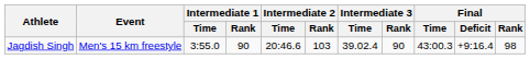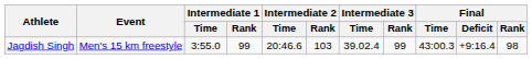Jagdish Singh | Intermediate 1 / Rank: 90 -> 99
Jagdish Singh | Intermediate 3 / Rank: 90 -> 99
